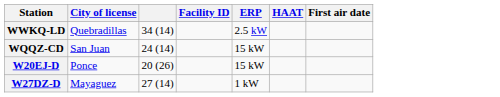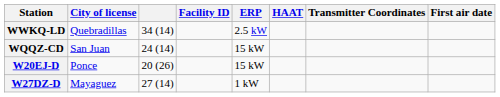+ column: Transmitter Coordinates
